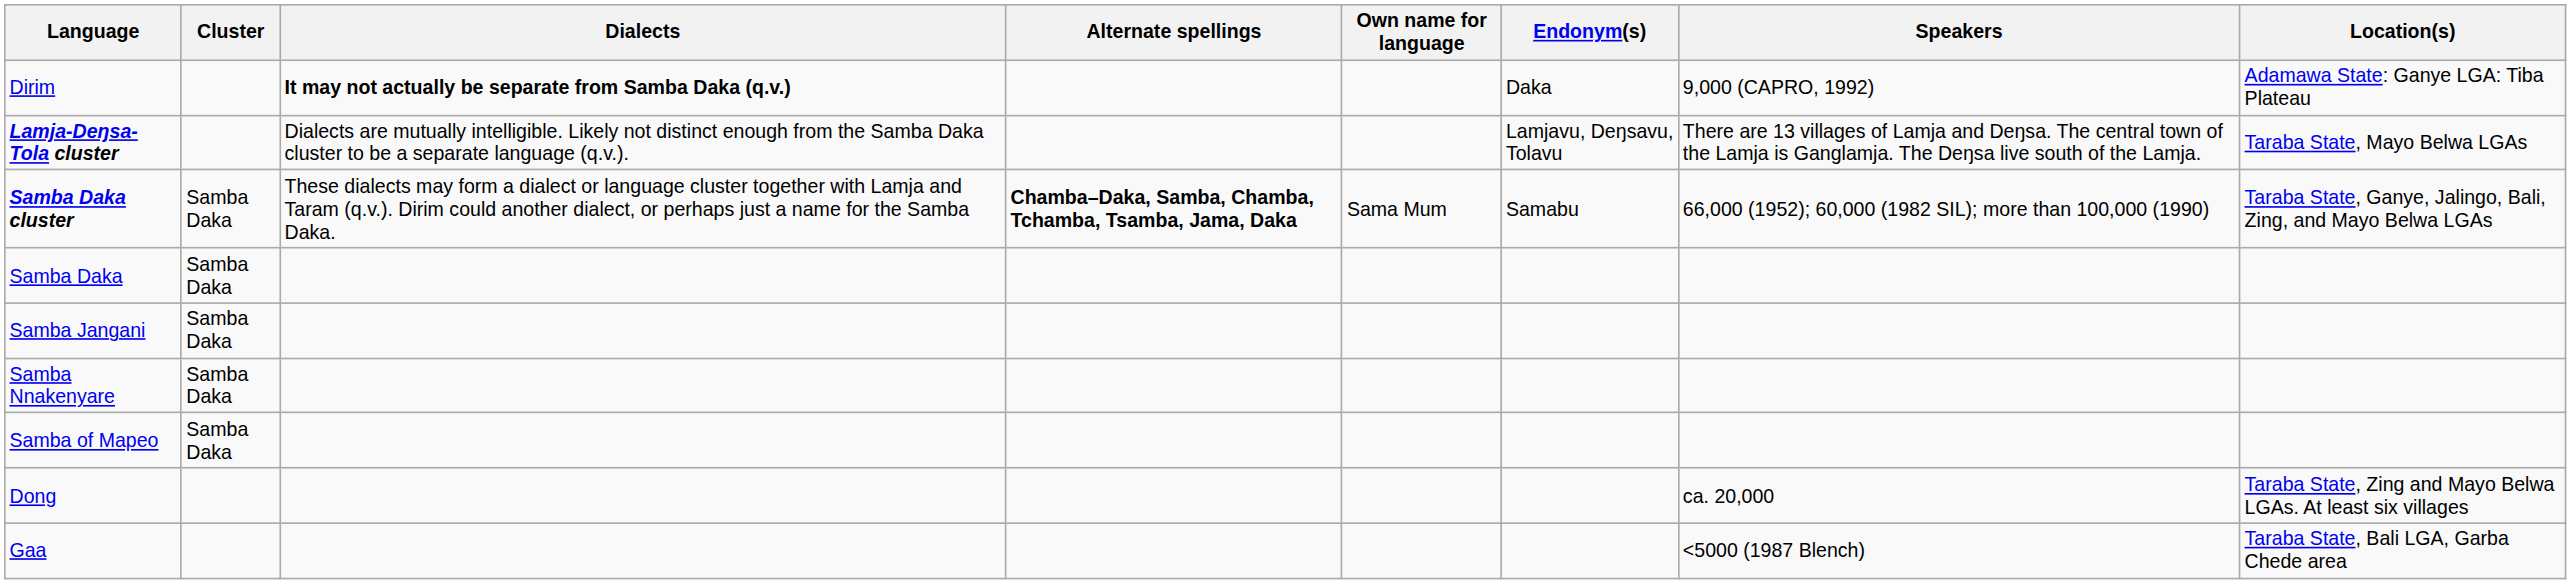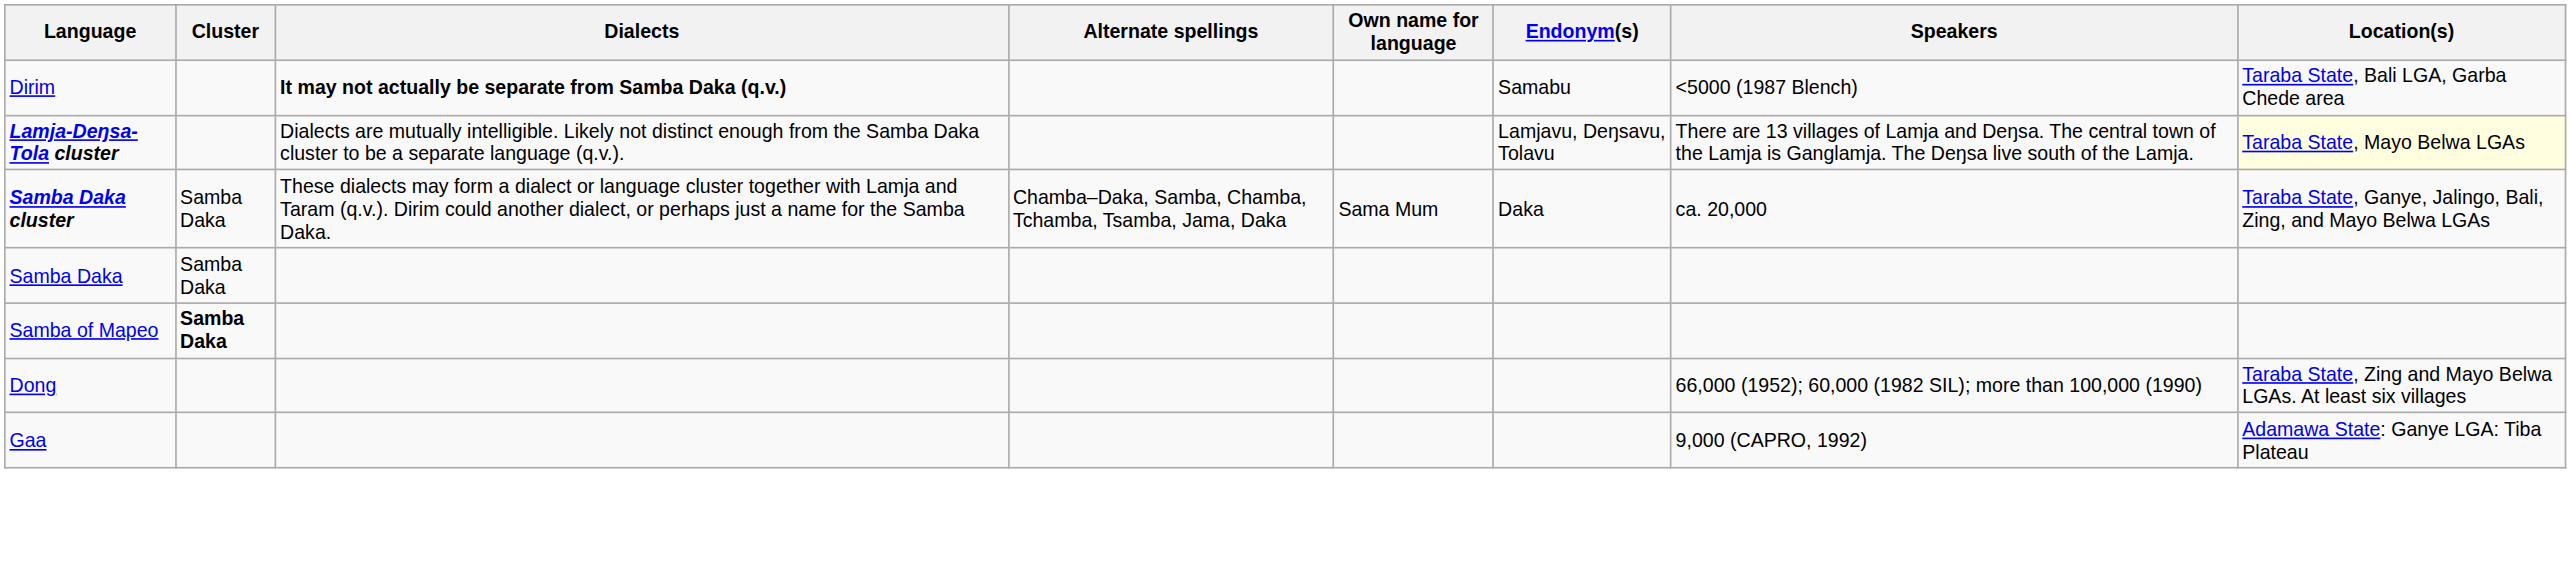Dirim | Endonym(s): Daka -> Samabu
Dirim | Speakers: 9,000 (CAPRO, 1992) -> <5000 (1987 Blench)
Dirim | Location(s): Adamawa State: Ganye LGA: Tiba Plateau -> Taraba State, Bali LGA, Garba Chede area
Lamja-Deŋsa-Tola cluster | Location(s): no background -> lightyellow background
Samba Daka cluster | Alternate spellings: bold -> normal
Samba Daka cluster | Endonym(s): Samabu -> Daka
Samba Daka cluster | Speakers: 66,000 (1952); 60,000 (1982 SIL); more than 100,000 (1990) -> ca. 20,000
- row: Samba Jangani | Samba Daka
- row: Samba Nnakenyare | Samba Daka
Samba of Mapeo | Cluster: normal -> bold
Dong | Speakers: ca. 20,000 -> 66,000 (1952); 60,000 (1982 SIL); more than 100,000 (1990)
Gaa | Speakers: <5000 (1987 Blench) -> 9,000 (CAPRO, 1992)
Gaa | Location(s): Taraba State, Bali LGA, Garba Chede area -> Adamawa State: Ganye LGA: Tiba Plateau
